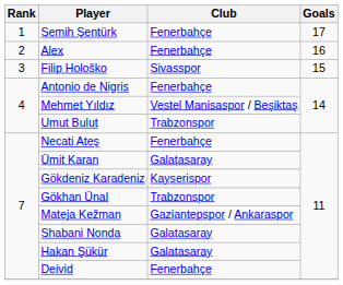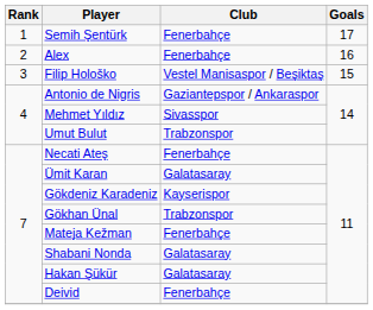Filip Hološko | Club: Sivasspor -> Vestel Manisaspor / Beşiktaş
Antonio de Nigris | Club: Fenerbahçe -> Gaziantepspor / Ankaraspor
Mehmet Yıldız | Club: Vestel Manisaspor / Beşiktaş -> Sivasspor
Mateja Kežman | Club: Gaziantepspor / Ankaraspor -> Fenerbahçe
